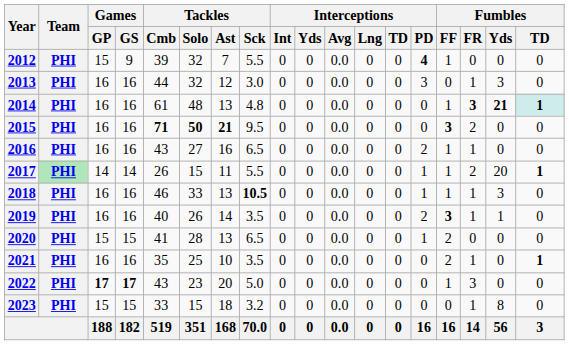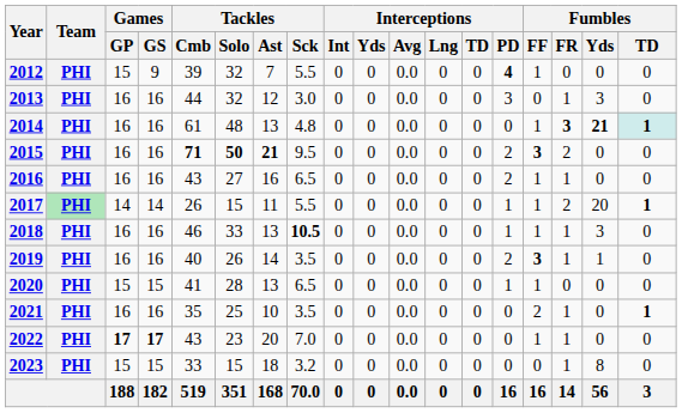2015 | Interceptions / PD: 0 -> 2
2020 | Fumbles / FF: 2 -> 1
2022 | Tackles / Sck: 5.0 -> 7.0
2022 | Fumbles / FR: 3 -> 1
